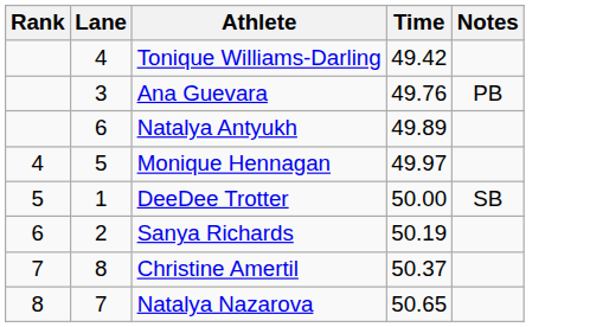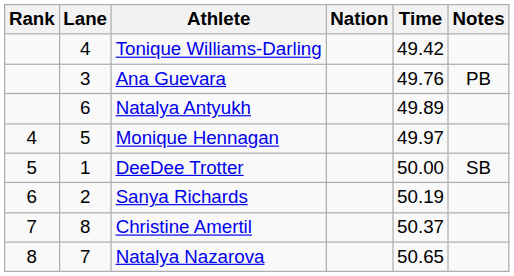+ column: Nation
